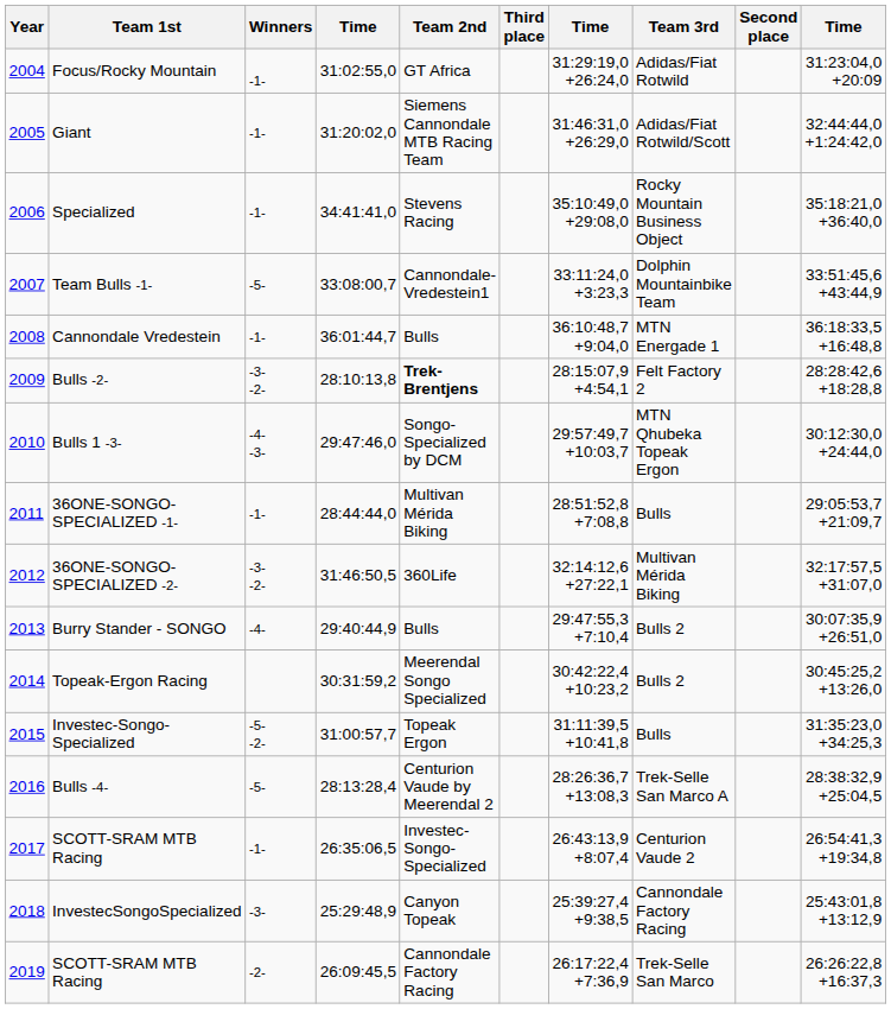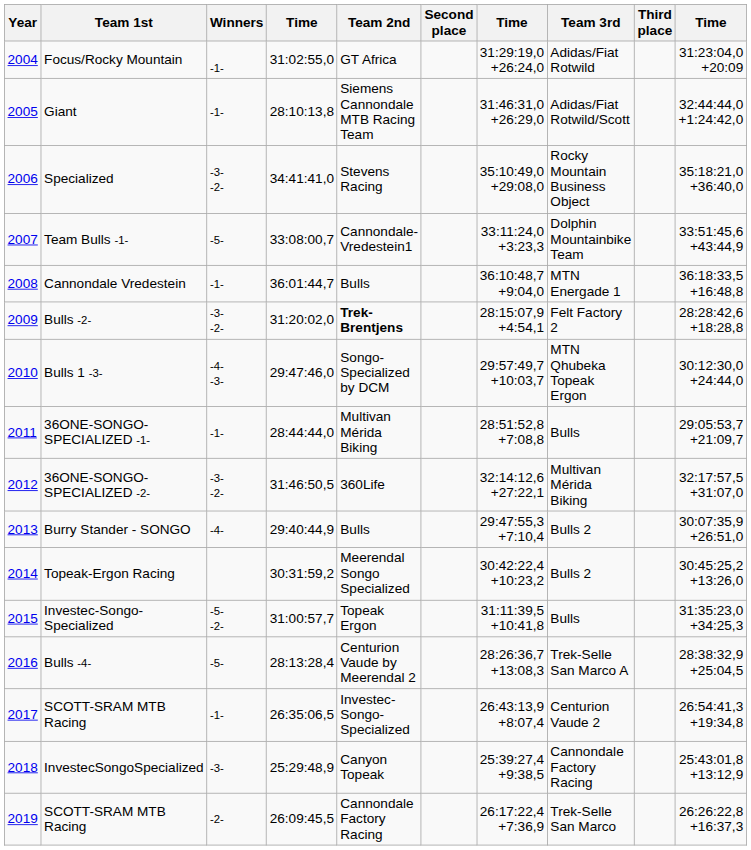columns swapped: Second place <-> Third place
Giant | column 4: 31:20:02,0 -> 28:10:13,8
Specialized | Winners: -1- -> -3- -2-
Bulls -2- | column 4: 28:10:13,8 -> 31:20:02,0
